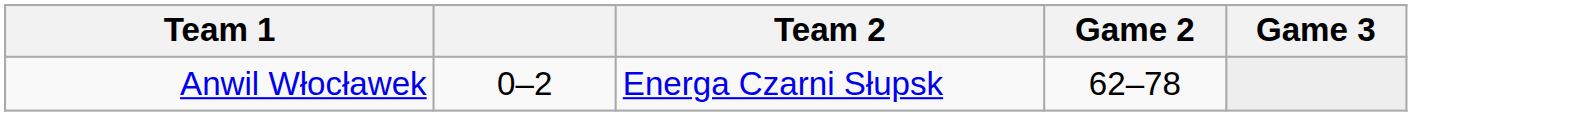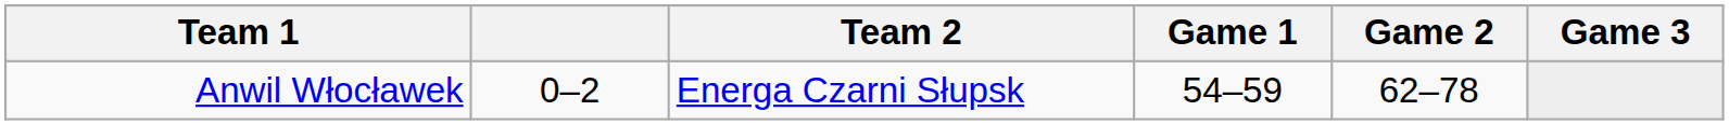+ column: Game 1 | 54–59
